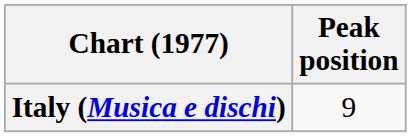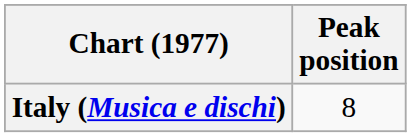Italy (Musica e dischi) | Peak position: 9 -> 8
